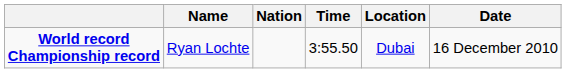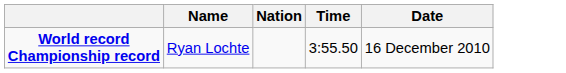- column: Location | Dubai
